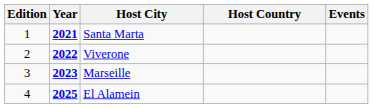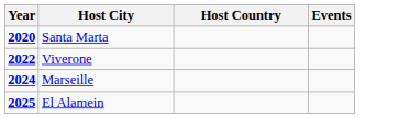- column: Edition | 1 | 2 | 3 | 4
Santa Marta | Year: 2021 -> 2020
Marseille | Year: 2023 -> 2024
